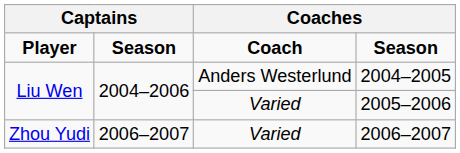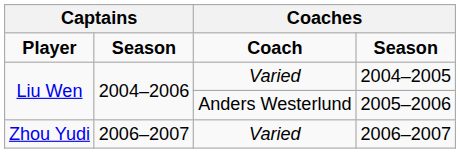2004–2005 | column 3: Anders Westerlund -> Varied
2005–2006 | column 3: Varied -> Anders Westerlund
